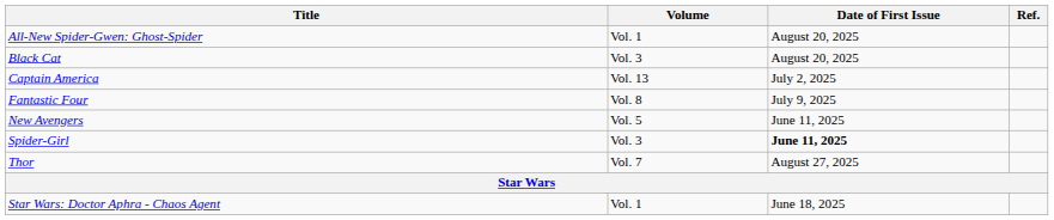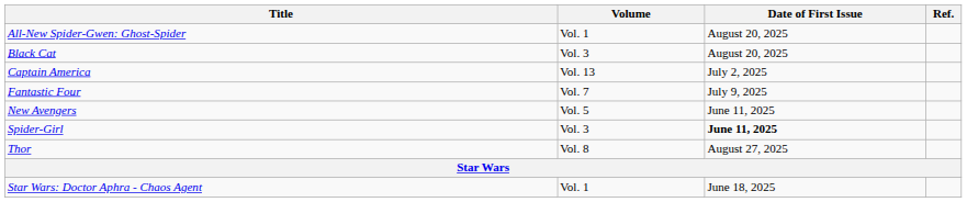Fantastic Four | Volume: Vol. 8 -> Vol. 7
Thor | Volume: Vol. 7 -> Vol. 8
